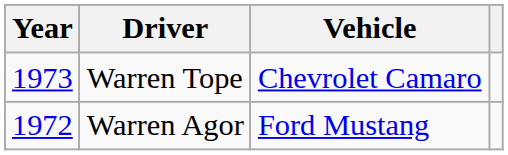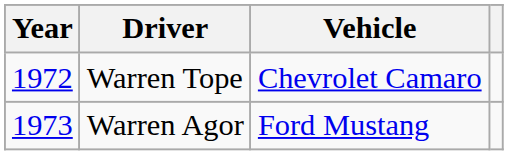Warren Tope | Year: 1973 -> 1972
Warren Agor | Year: 1972 -> 1973
